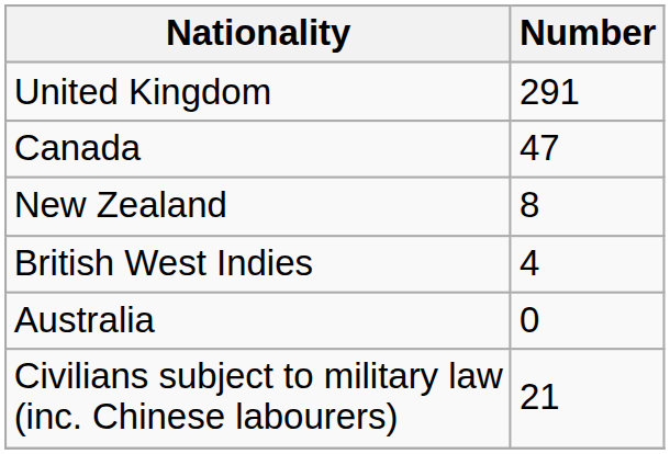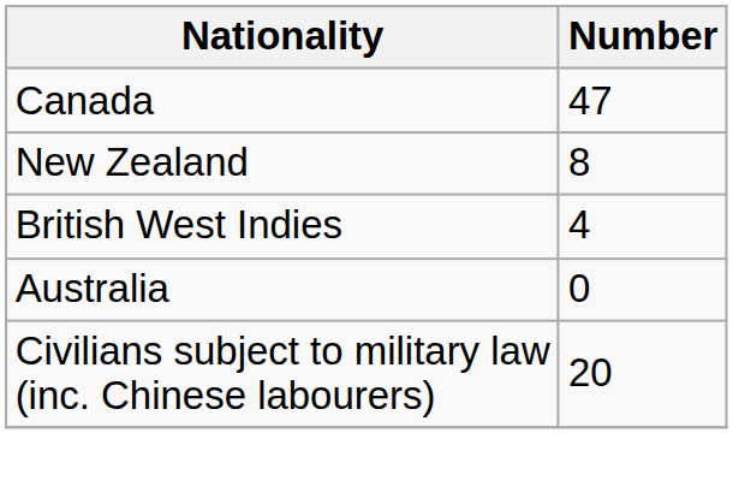- row: United Kingdom | 291
Civilians subject to military law (inc. Chinese labourers) | Number: 21 -> 20
